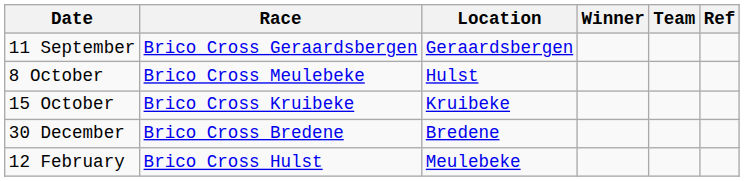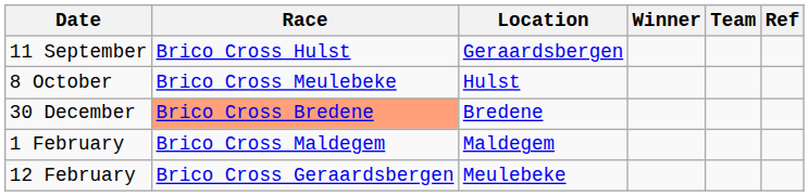11 September | Race: Brico Cross Geraardsbergen -> Brico Cross Hulst
- row: 15 October | Brico Cross Kruibeke | Kruibeke
30 December | Race: no background -> lightsalmon background
+ row: 1 February | Brico Cross Maldegem | Maldegem
12 February | Race: Brico Cross Hulst -> Brico Cross Geraardsbergen
